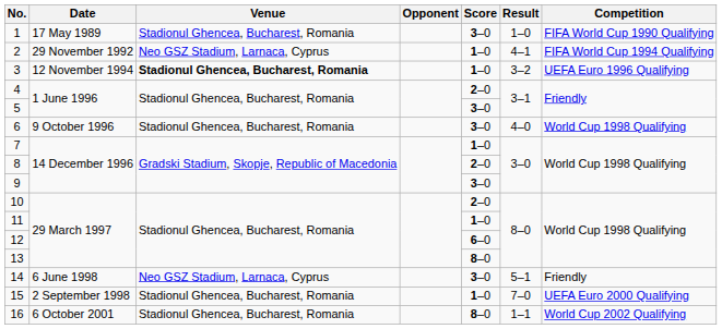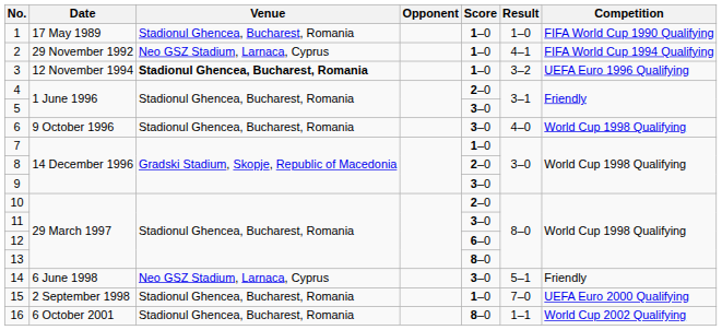1 | Score: 3–0 -> 1–0
11 | Score: 1–0 -> 3–0
